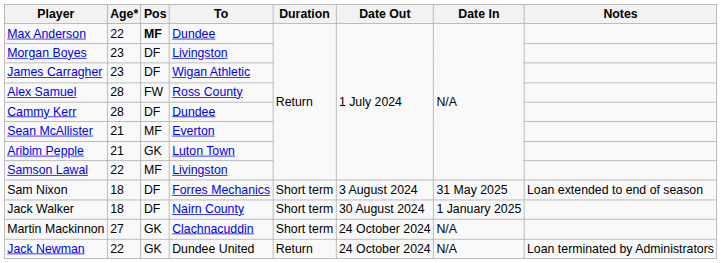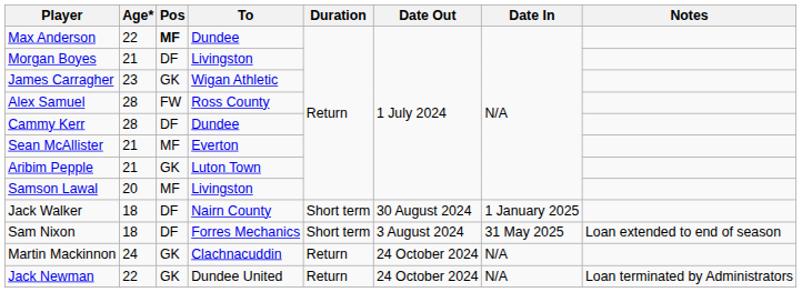Morgan Boyes | Age*: 23 -> 21
James Carragher | Pos: DF -> GK
Samson Lawal | Age*: 22 -> 20
rows swapped: Sam Nixon <-> Jack Walker
Martin Mackinnon | Age*: 27 -> 24
Martin Mackinnon | Duration: Short term -> Return
